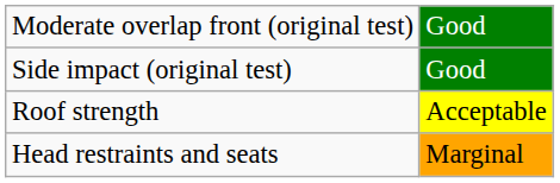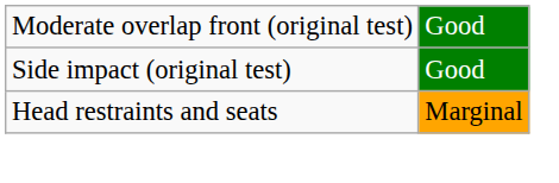- row: Roof strength | Acceptable
